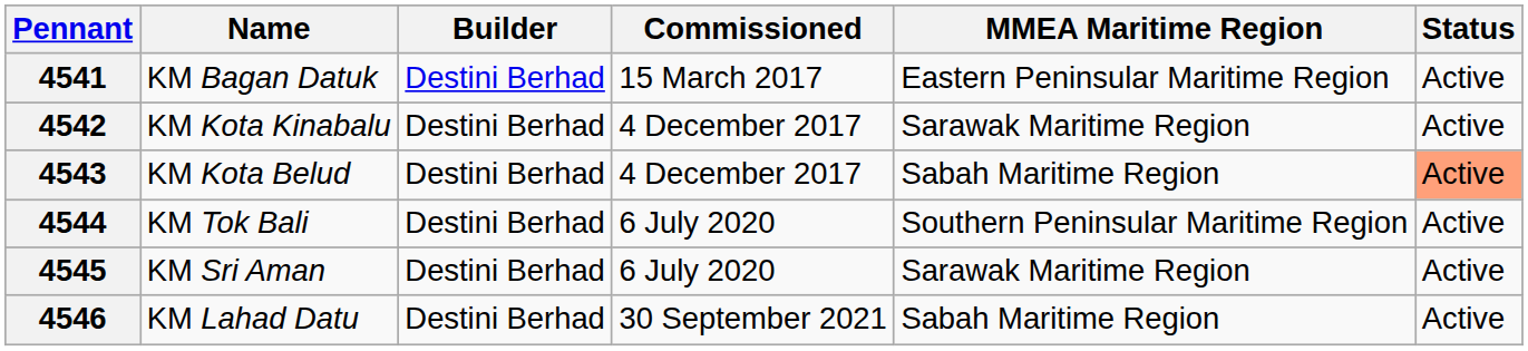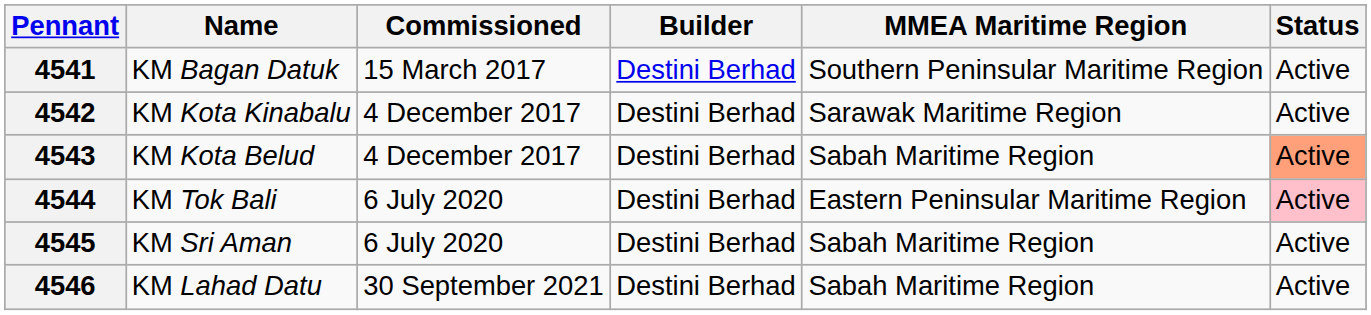columns swapped: Builder <-> Commissioned
4541 | MMEA Maritime Region: Eastern Peninsular Maritime Region -> Southern Peninsular Maritime Region
4544 | MMEA Maritime Region: Southern Peninsular Maritime Region -> Eastern Peninsular Maritime Region
4544 | Status: no background -> pink background
4545 | MMEA Maritime Region: Sarawak Maritime Region -> Sabah Maritime Region
